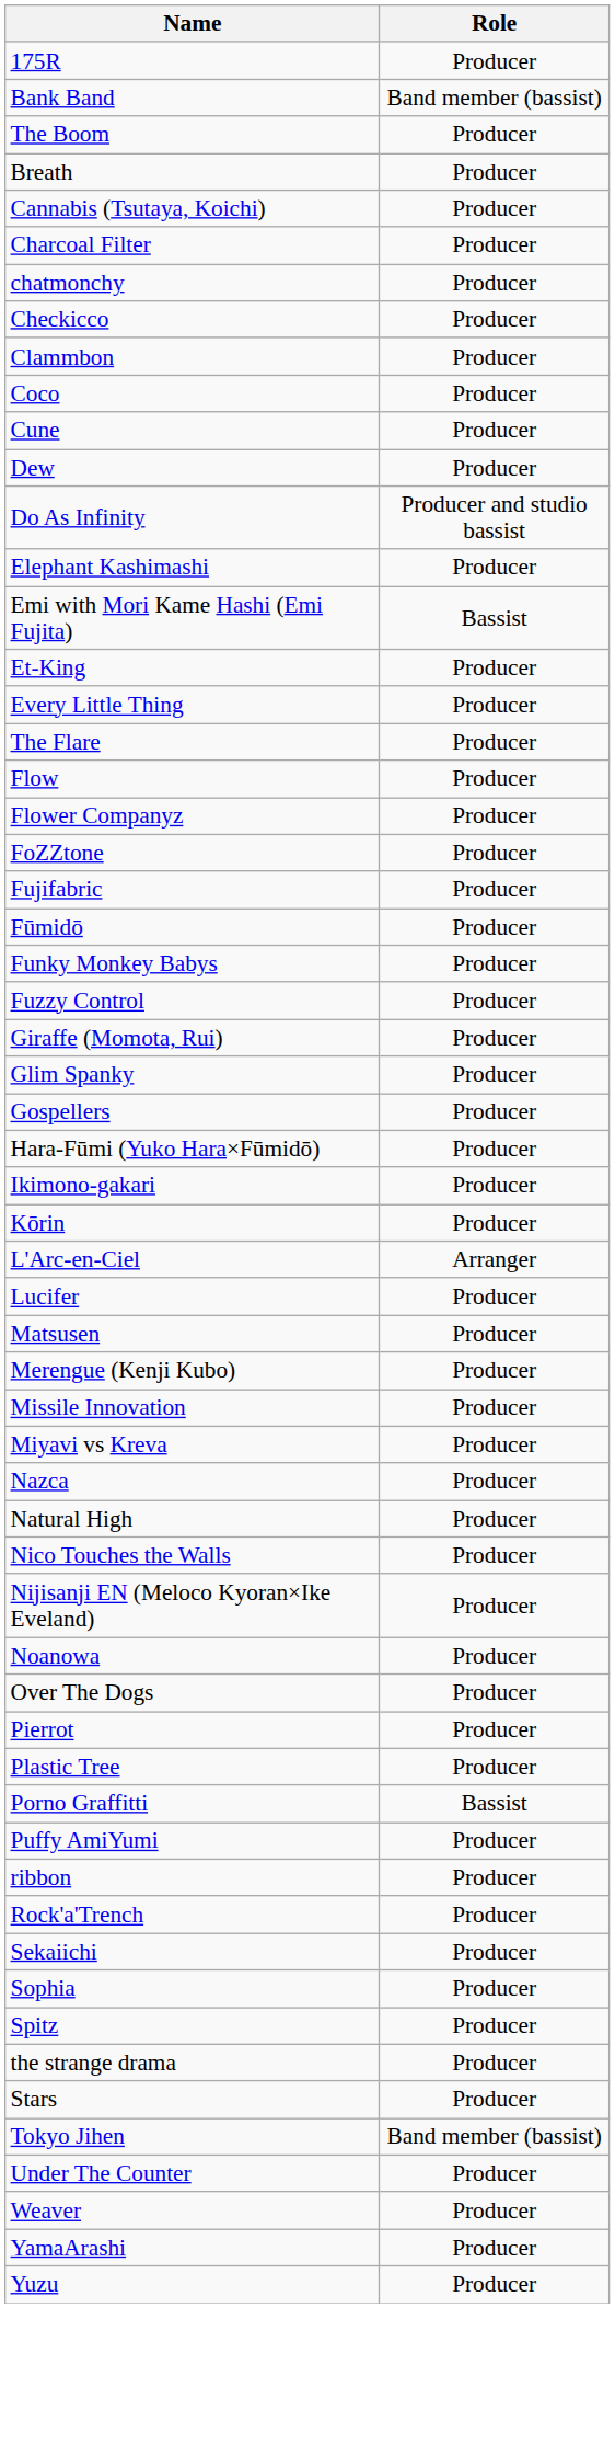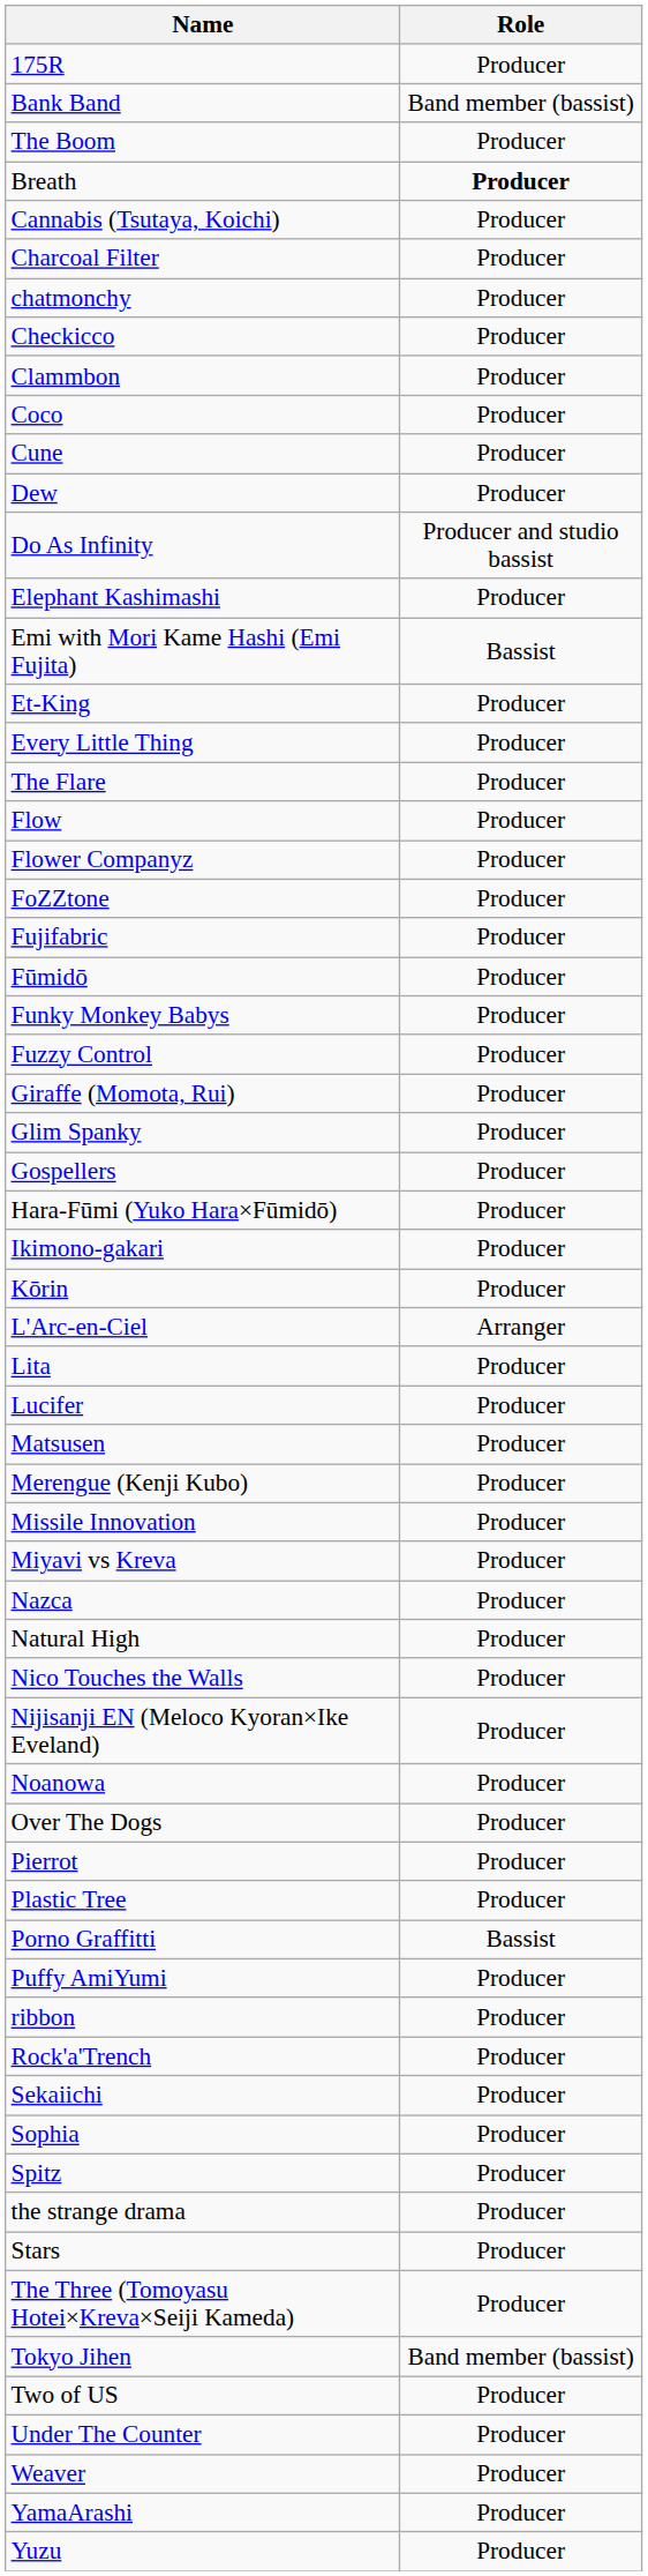Breath | Role: normal -> bold
+ row: Lita | Producer
+ row: The Three (Tomoyasu Hotei×Kreva×Seiji Kameda) | Producer
+ row: Two of US | Producer
